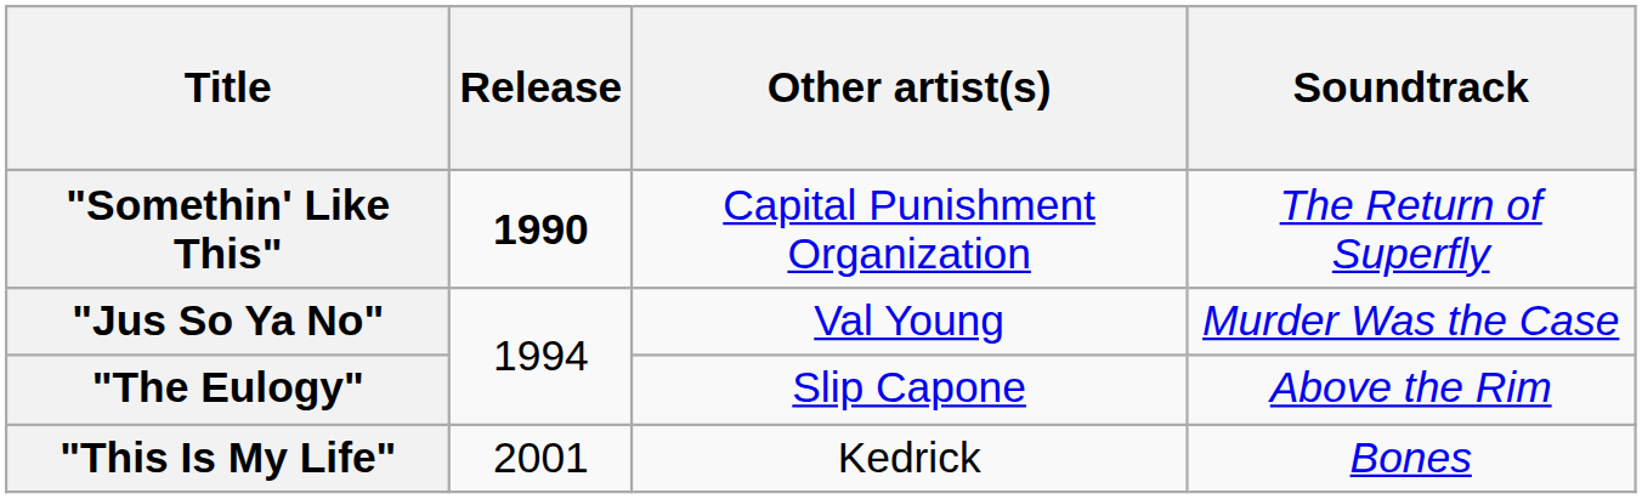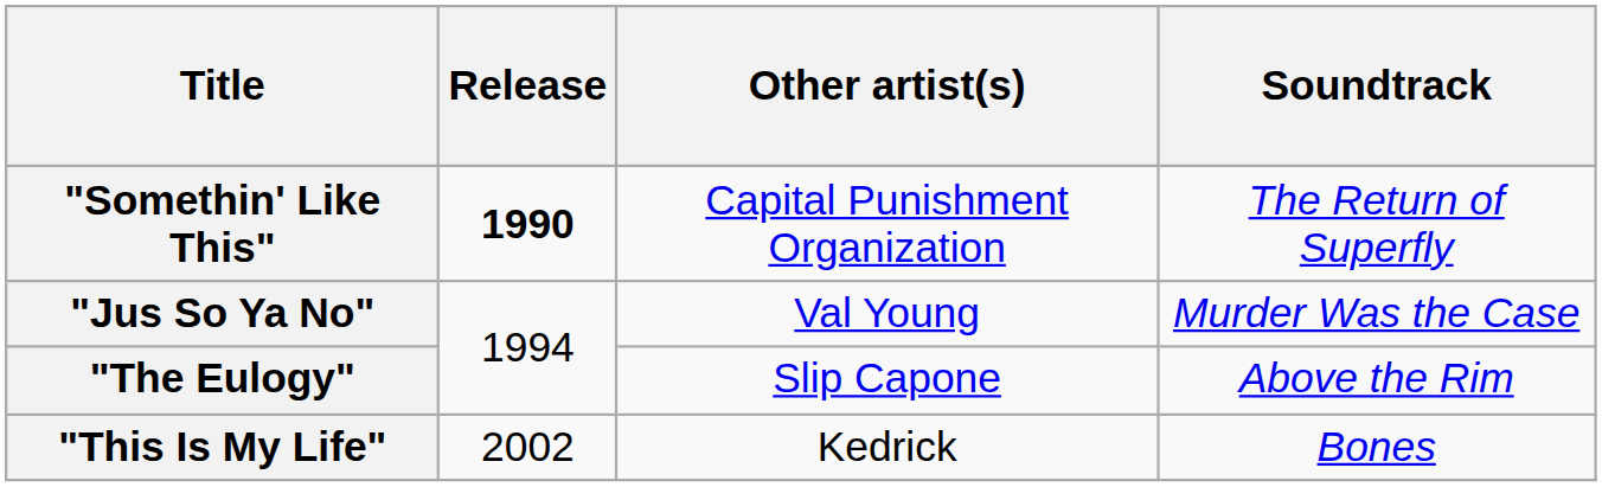"This Is My Life" | Release: 2001 -> 2002
